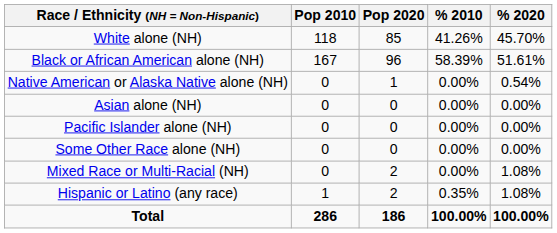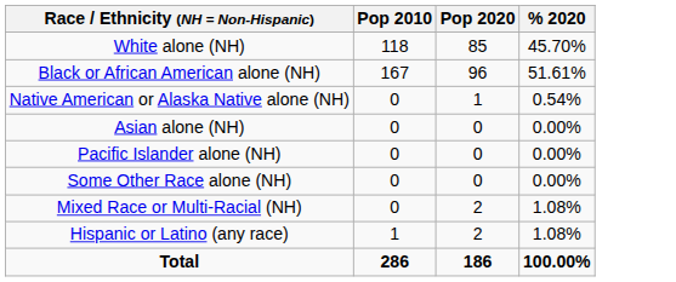- column: % 2010 | 41.26% | 58.39% | 0.00% | 0.00% | 0.00% | 0.00% | 0.00% | 0.35% | 100.00%
